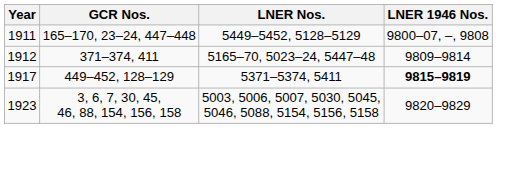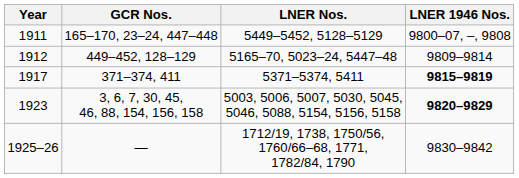1912 | GCR Nos.: 371–374, 411 -> 449–452, 128–129
1917 | GCR Nos.: 449–452, 128–129 -> 371–374, 411
1923 | LNER 1946 Nos.: normal -> bold
+ row: 1925–26 | — | 1712/19, 1738, 1750/56, 1760/66–68, 1771, 1782/84, 1790 | 9830–9842
